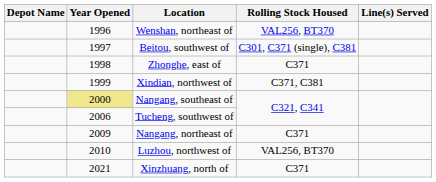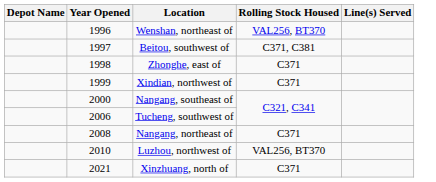Beitou, southwest of | Rolling Stock Housed: C301, C371 (single), C381 -> C371, C381
Xindian, northwest of | Rolling Stock Housed: C371, C381 -> C371
Nangang, southeast of | Year Opened: khaki background -> no background
Nangang, northeast of | Year Opened: 2009 -> 2008
